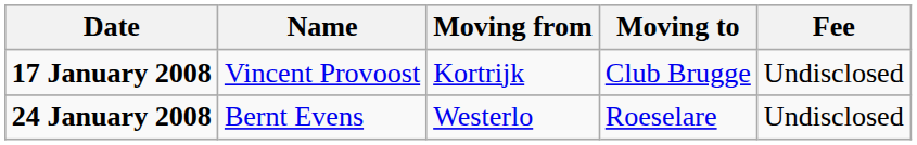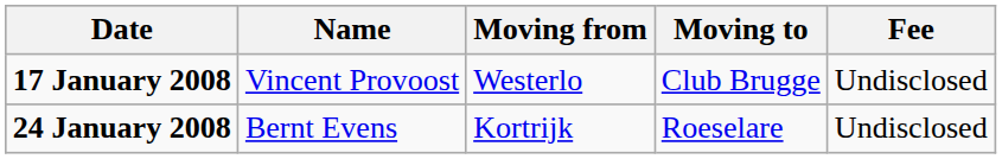17 January 2008 | Moving from: Kortrijk -> Westerlo
24 January 2008 | Moving from: Westerlo -> Kortrijk
